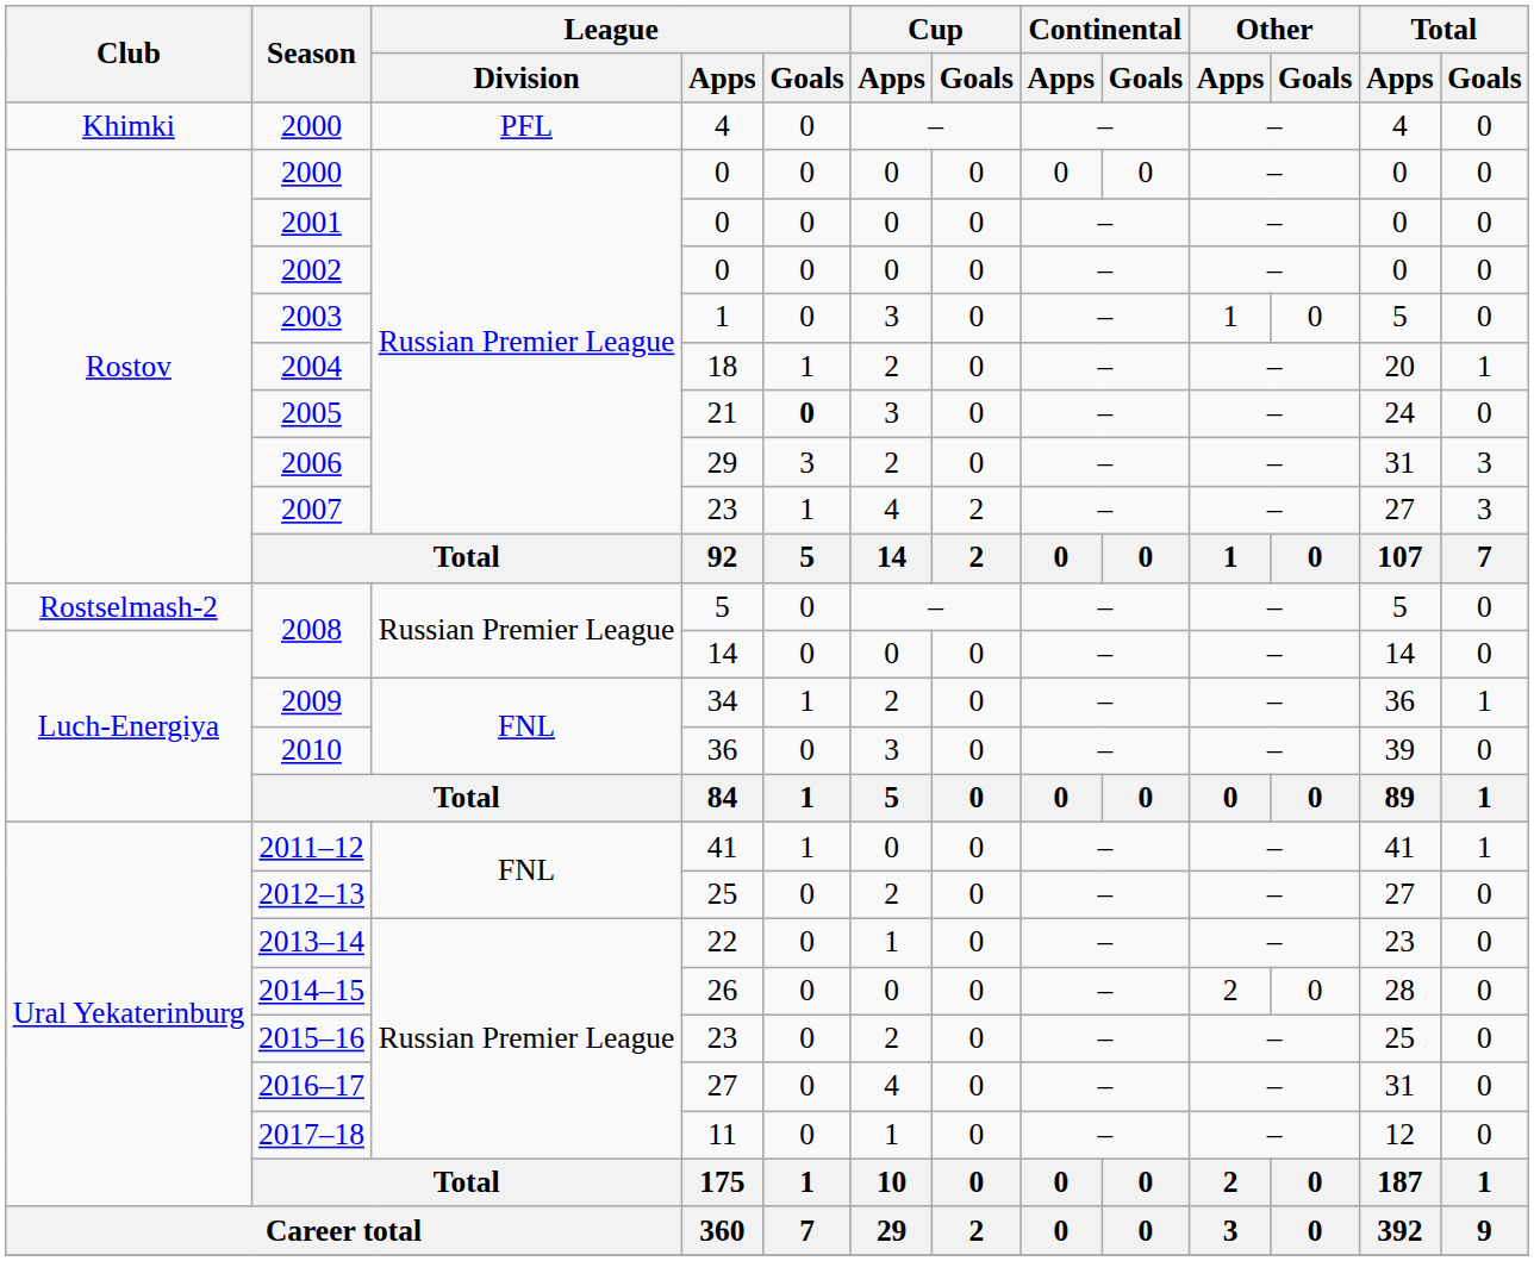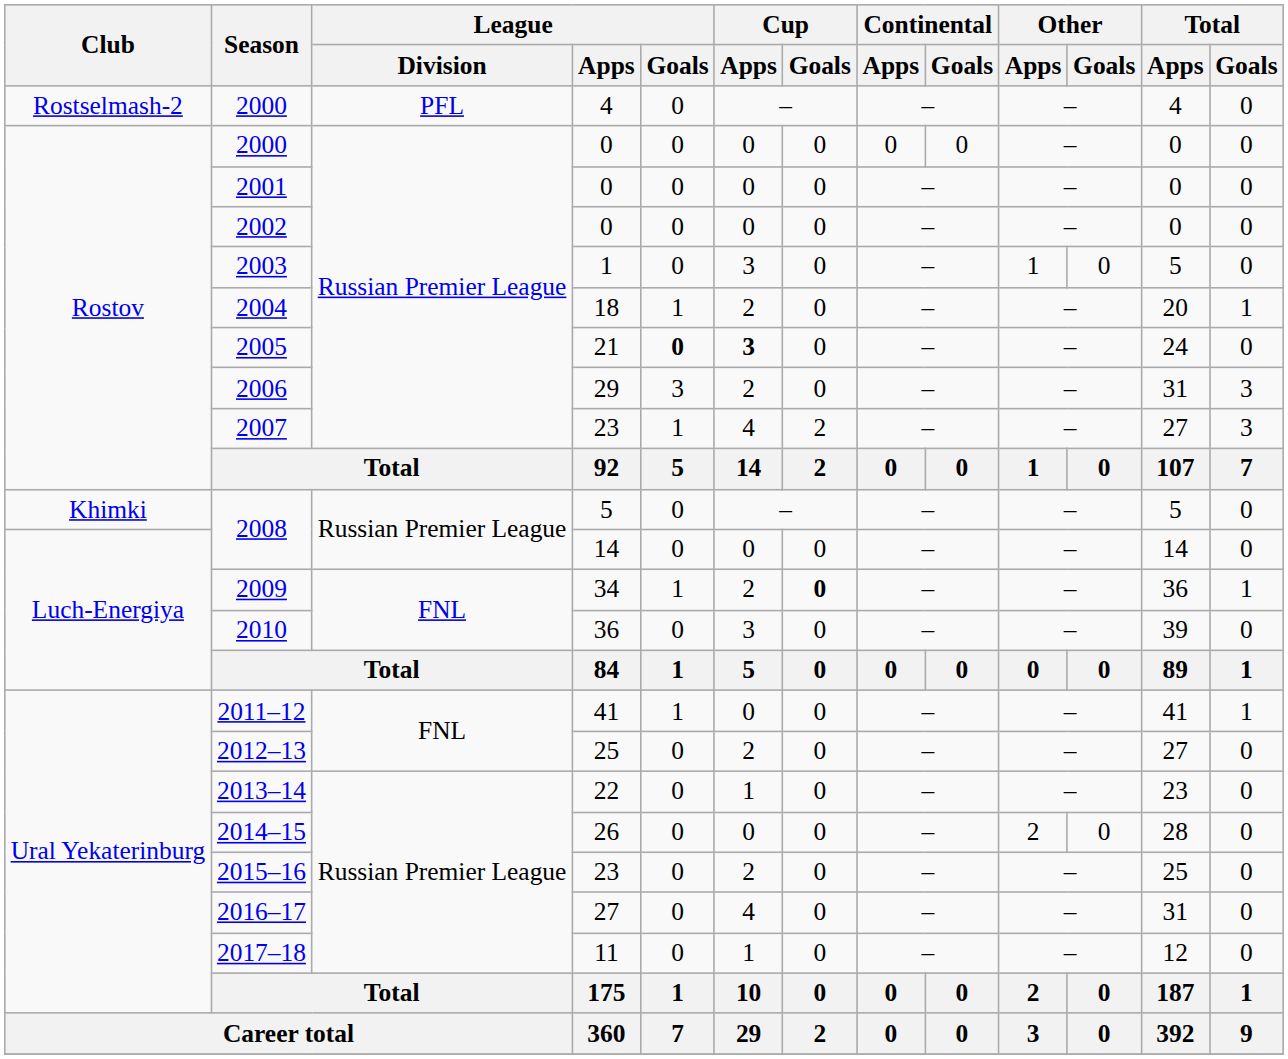2000 / 4 | Club: Khimki -> Rostselmash-2
2005 | Cup / Apps: normal -> bold
2008 / 5 | Club: Rostselmash-2 -> Khimki
2009 | Cup / Goals: normal -> bold
